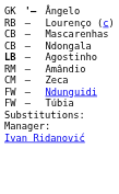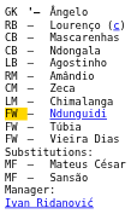Agostinho | column 1: bold -> normal
+ row: LM | – | Chimalanga
Ndunguidi | column 1: no background -> gold background
+ row: FW | – | Vieira Dias
+ row: MF | – | Mateus César
+ row: MF | – | Sansão
